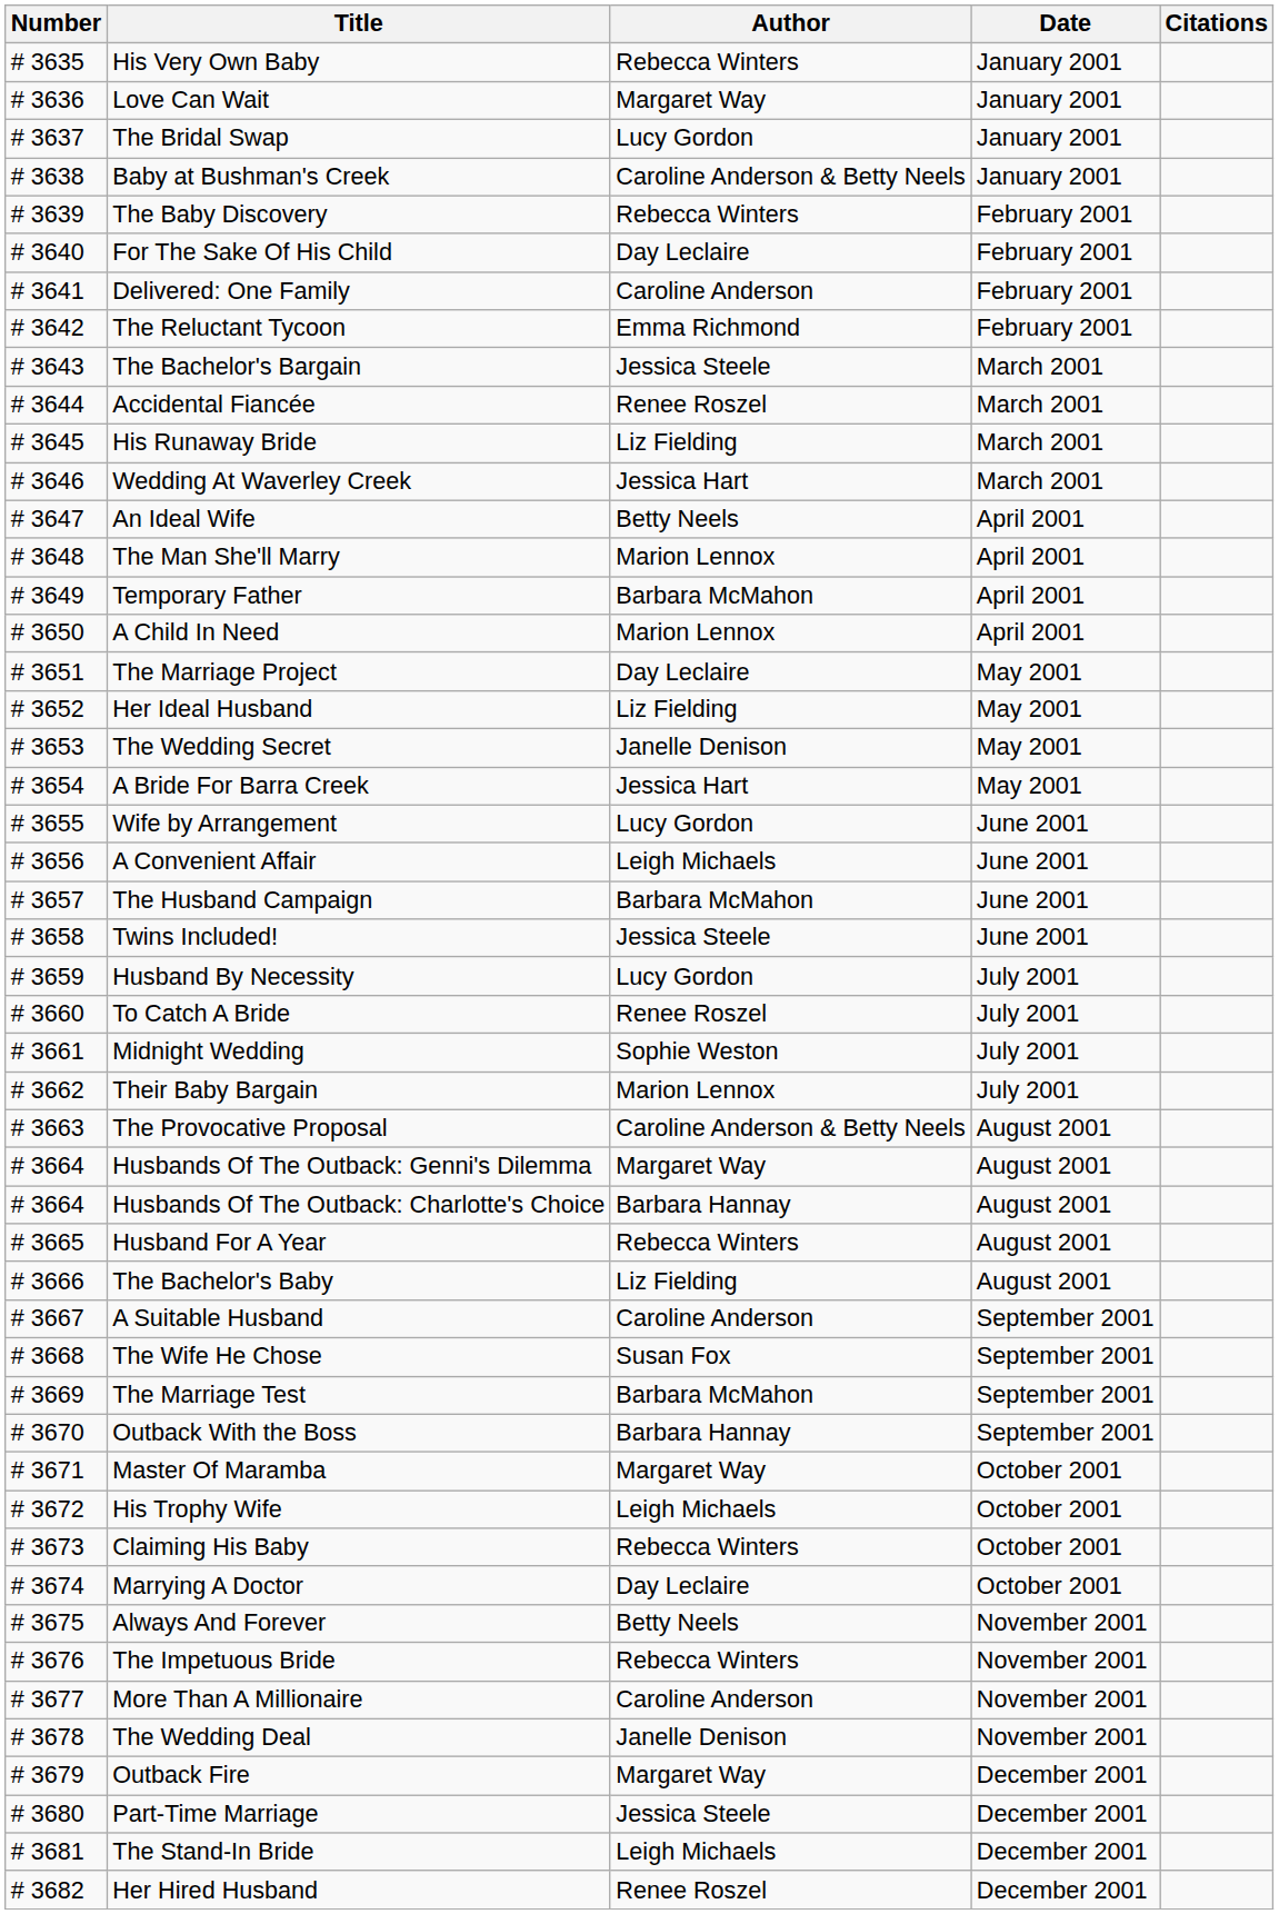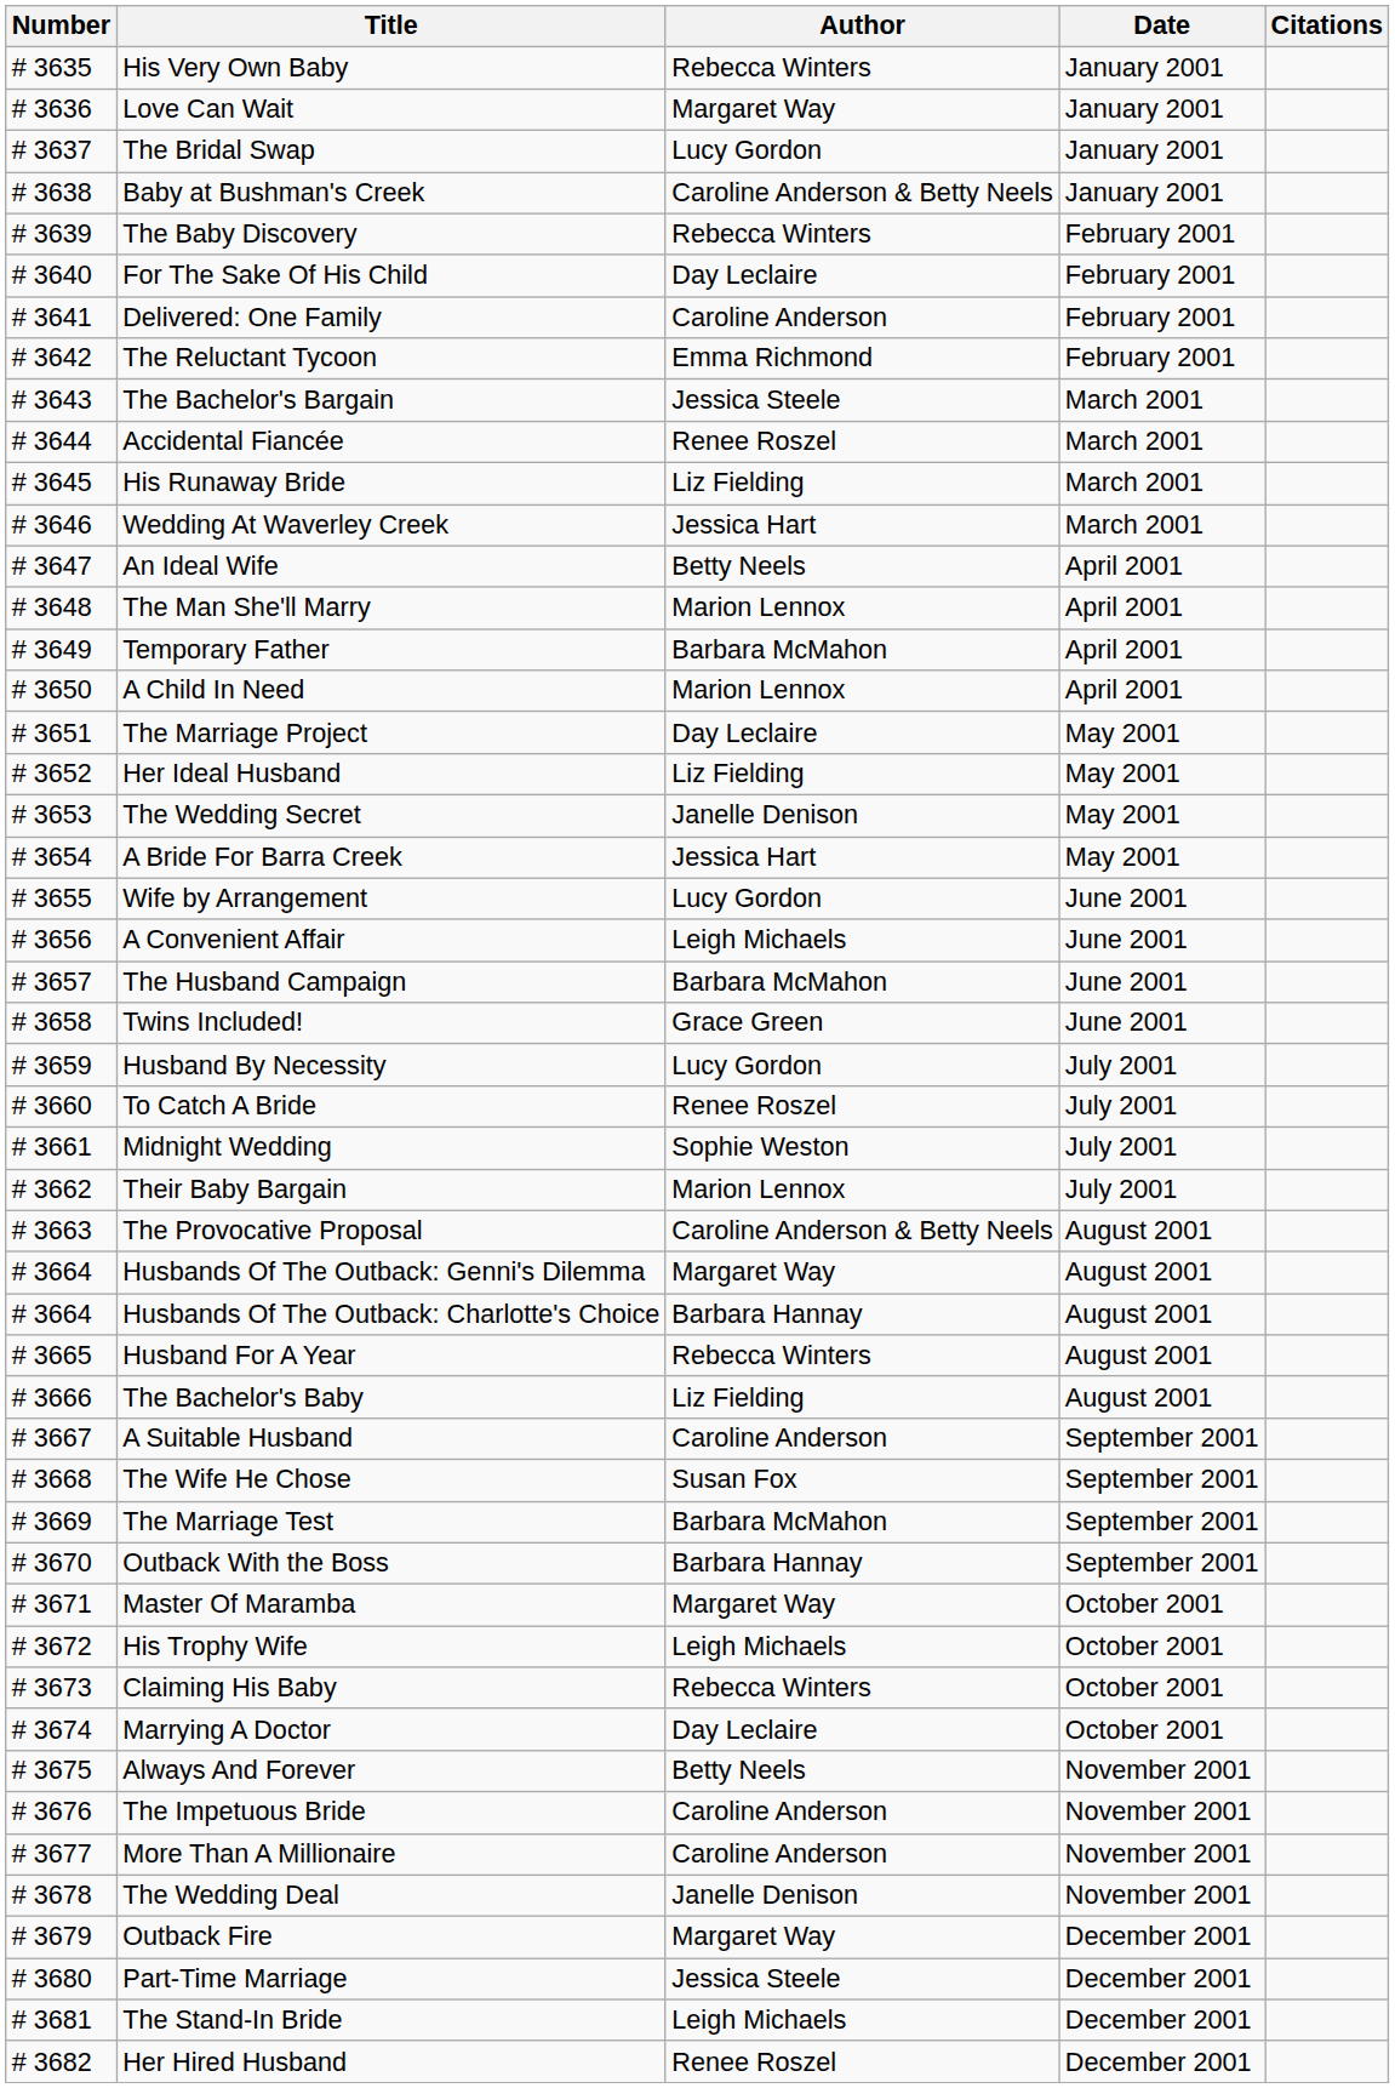Twins Included! | Author: Jessica Steele -> Grace Green
The Impetuous Bride | Author: Rebecca Winters -> Caroline Anderson
